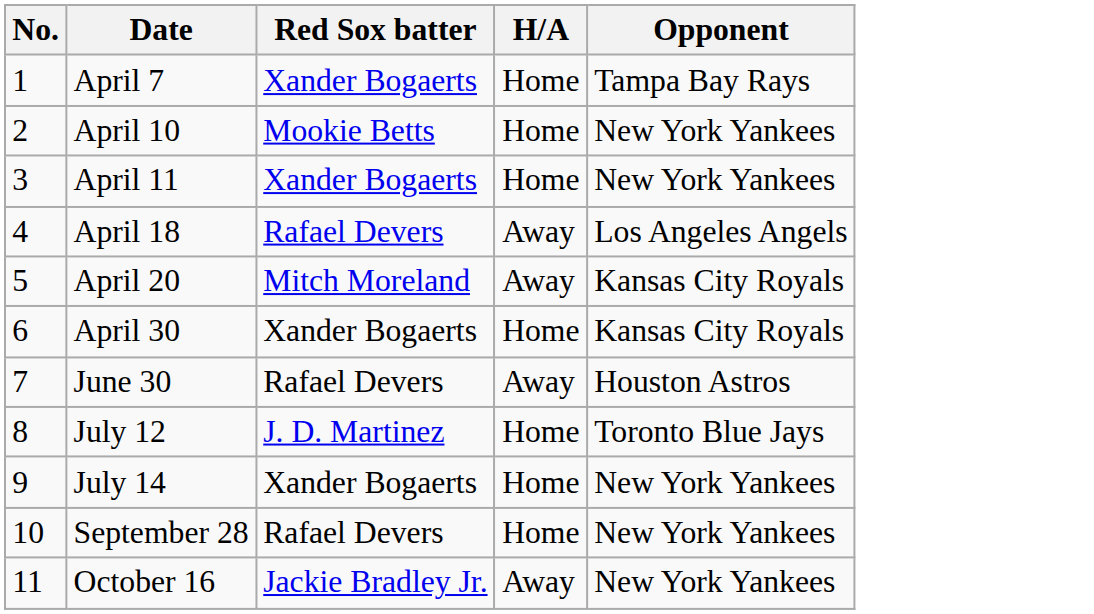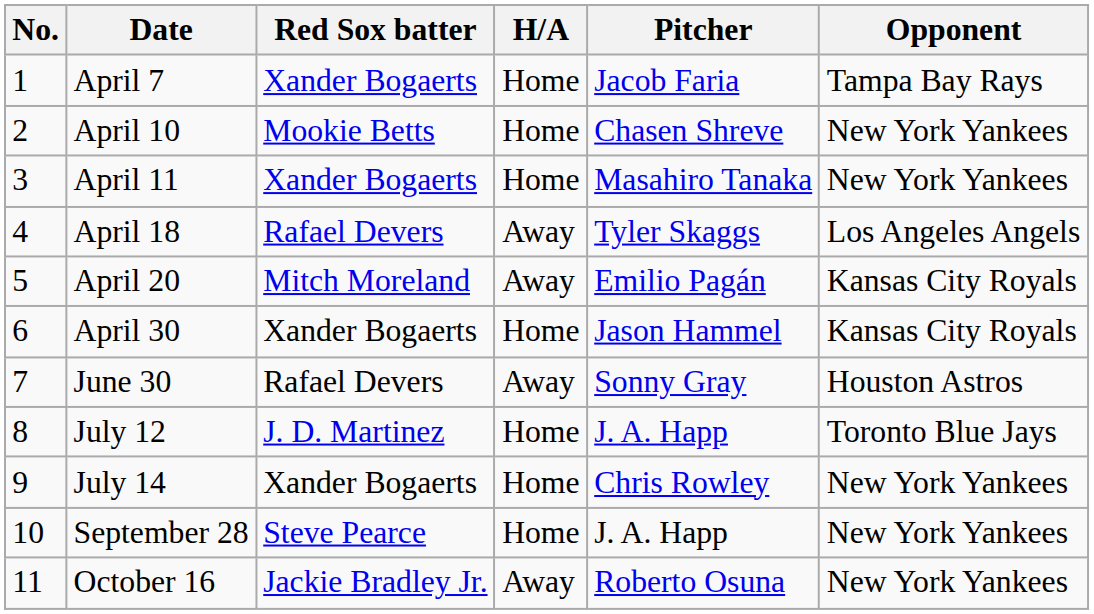+ column: Pitcher | Jacob Faria | Chasen Shreve | Masahiro Tanaka | Tyler Skaggs | Emilio Pagán | Jason Hammel | Sonny Gray | J. A. Happ | Chris Rowley | J. A. Happ | Roberto Osuna
September 28 | Red Sox batter: Rafael Devers -> Steve Pearce
